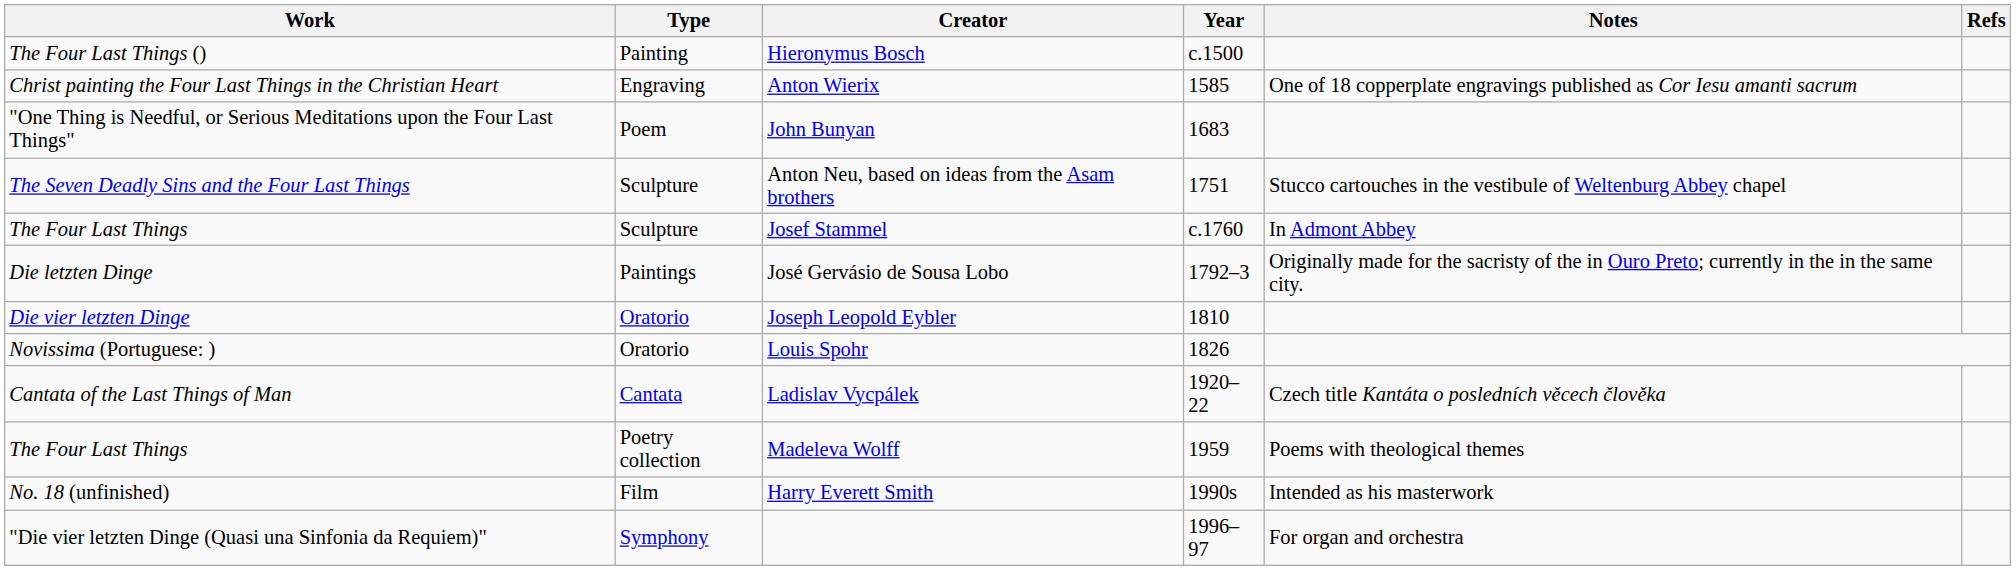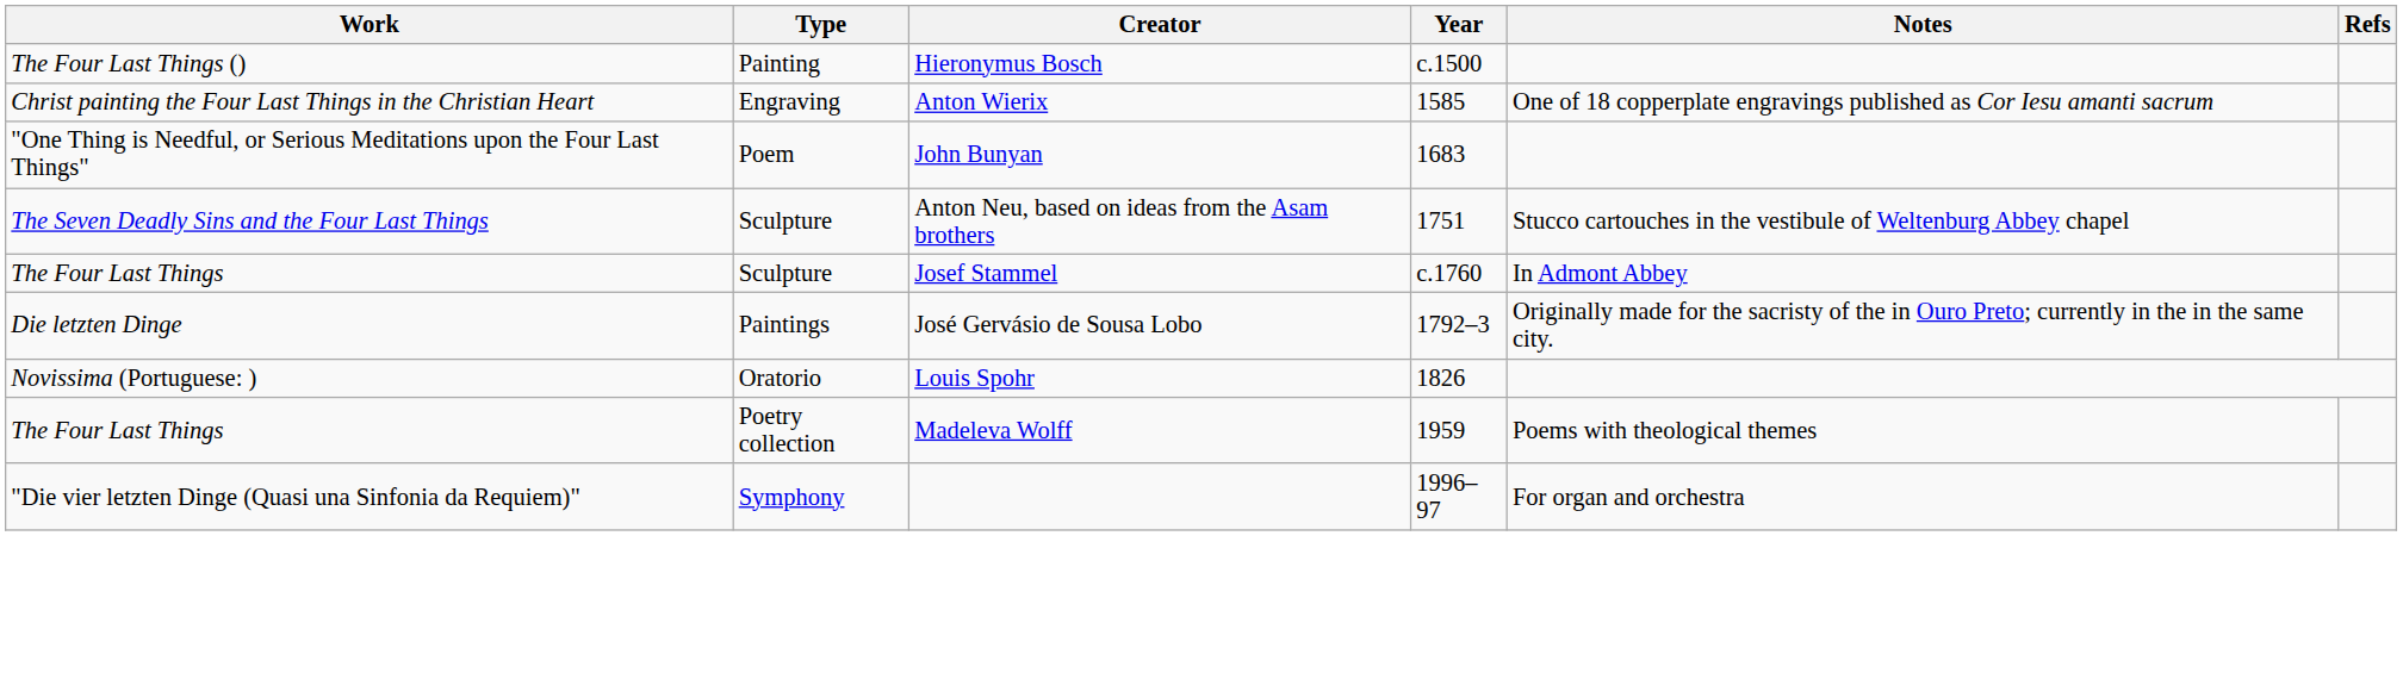- row: Die vier letzten Dinge | Oratorio | Joseph Leopold Eybler | 1810
- row: Cantata of the Last Things of Man | Cantata | Ladislav Vycpálek | 1920–22 | Czech title Kantáta o posledních věcech člověka
- row: No. 18 (unfinished) | Film | Harry Everett Smith | 1990s | Intended as his masterwork
